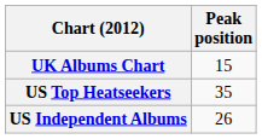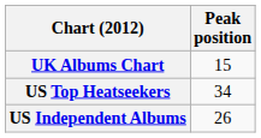US Top Heatseekers | Peak position: 35 -> 34
